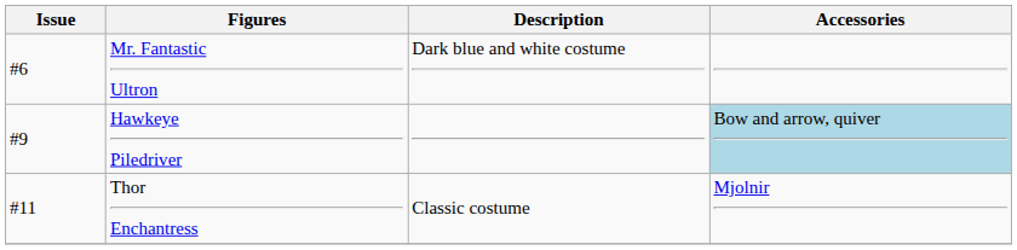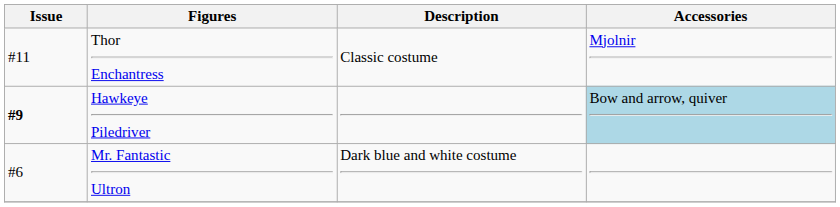rows swapped: Mr. Fantastic Ultron <-> Thor Enchantress
Hawkeye Piledriver | Issue: normal -> bold
